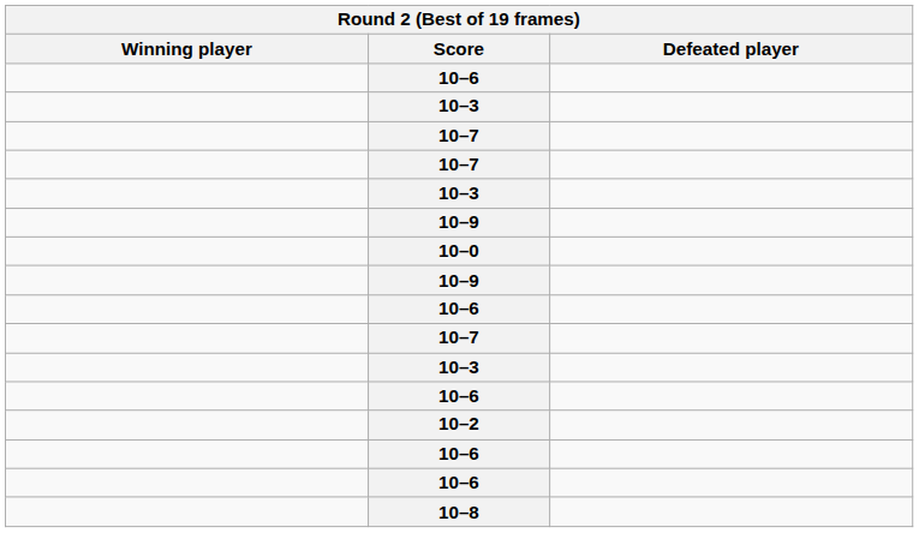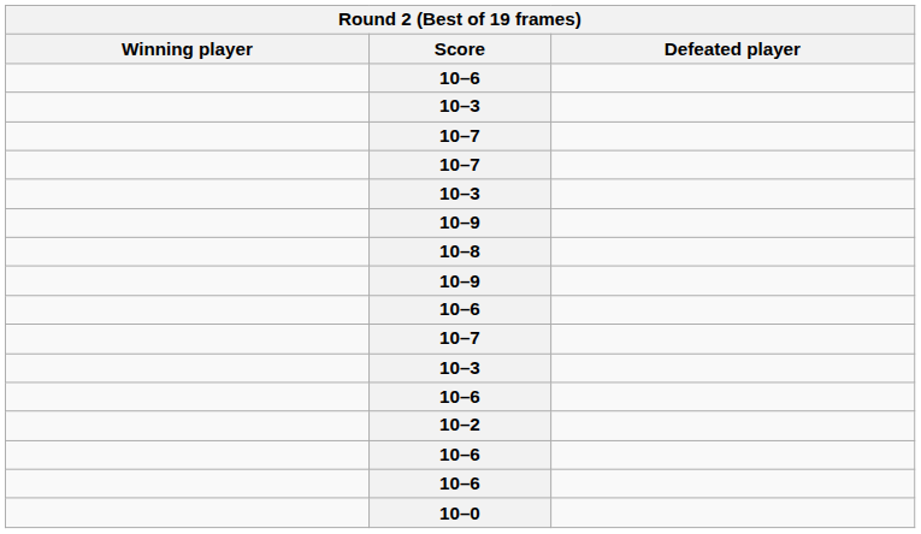rows swapped: 10–8 <-> 10–0
